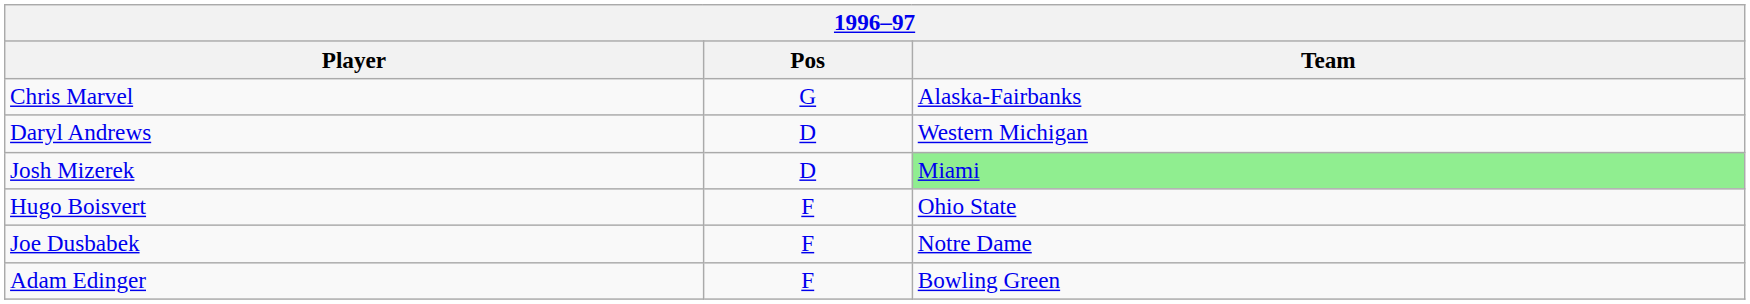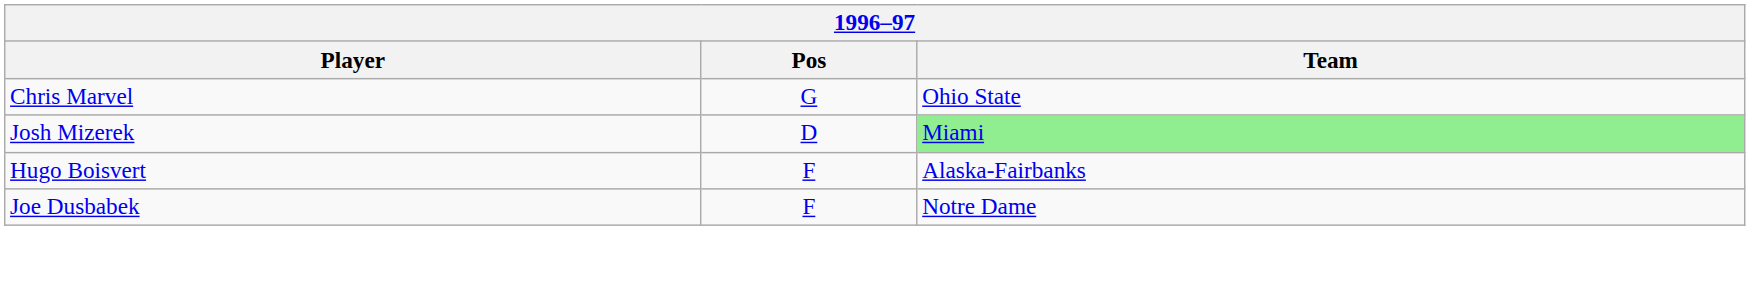Chris Marvel | Team: Alaska-Fairbanks -> Ohio State
- row: Daryl Andrews | D | Western Michigan
Hugo Boisvert | Team: Ohio State -> Alaska-Fairbanks
- row: Adam Edinger | F | Bowling Green
